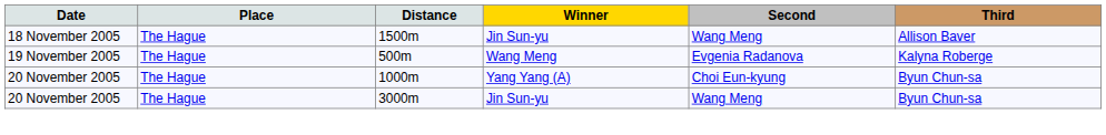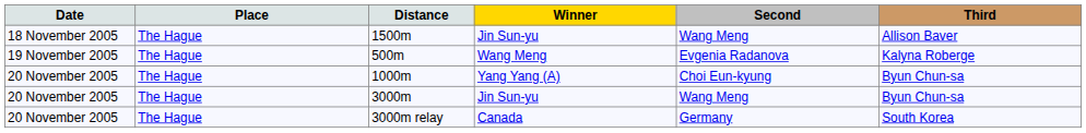+ row: 20 November 2005 | The Hague | 3000m relay | Canada | Germany | South Korea
